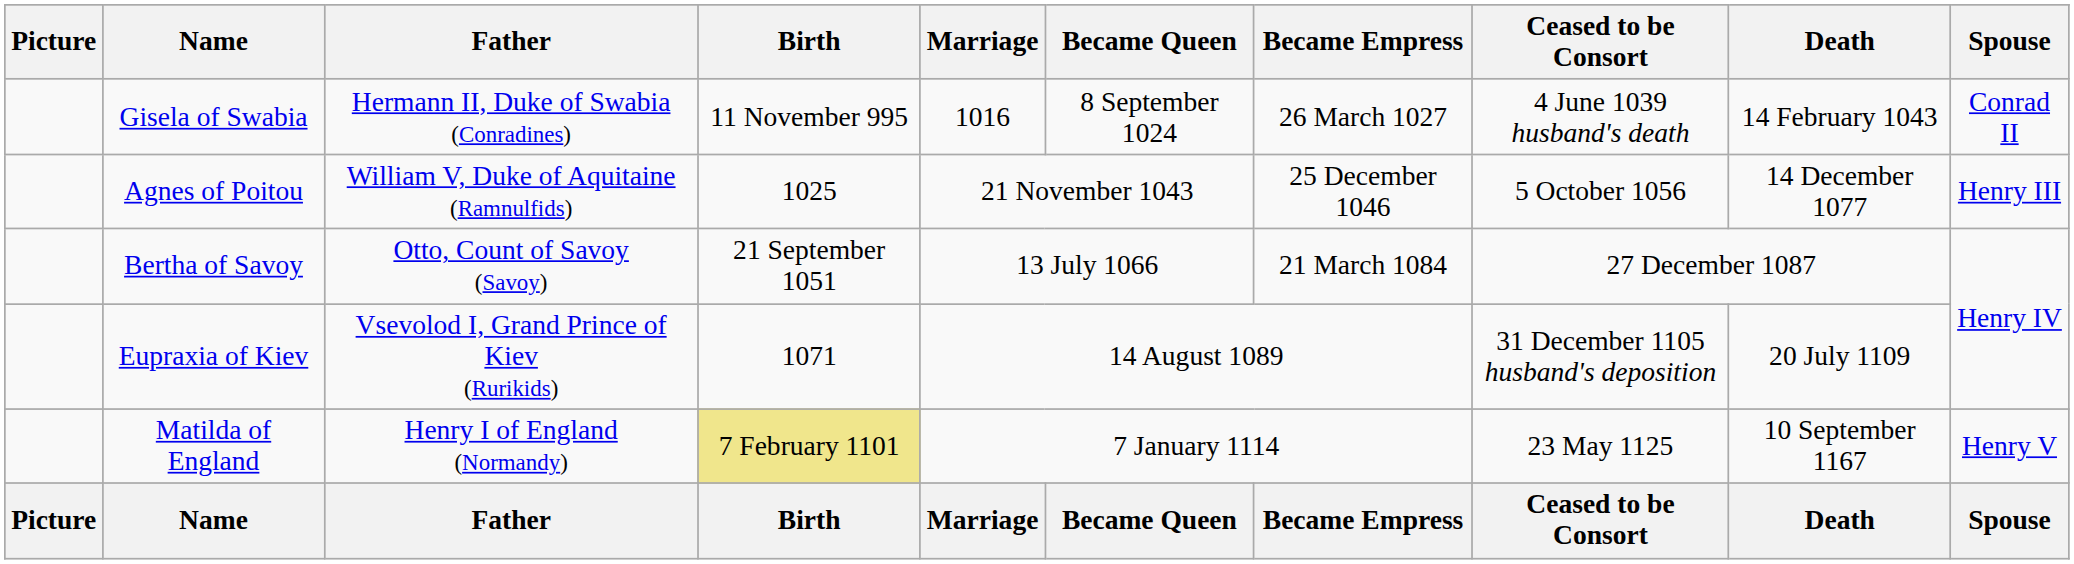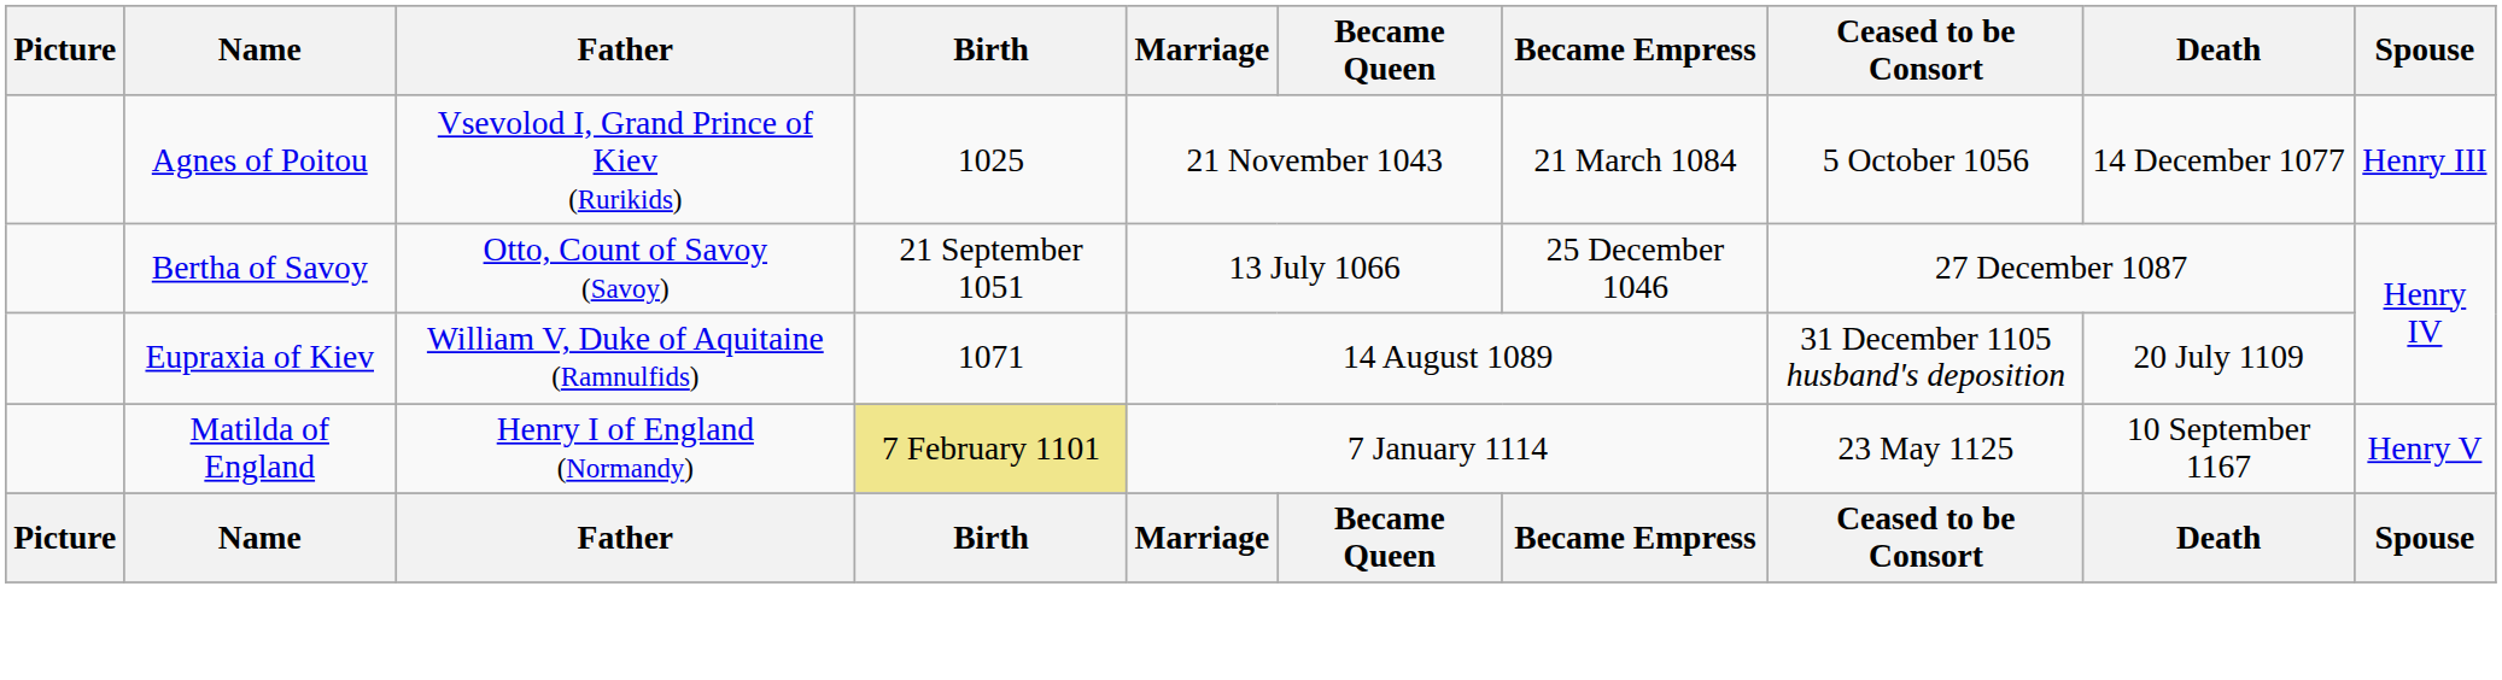- row: Gisela of Swabia | Hermann II, Duke of Swabia (Conradines) | 11 November 995 | 1016 | 8 September 1024 | 26 March 1027 | 4 June 1039 husband's death | 14 February 1043 | Conrad II
Agnes of Poitou | Father: William V, Duke of Aquitaine (Ramnulfids) -> Vsevolod I, Grand Prince of Kiev (Rurikids)
Agnes of Poitou | Became Empress: 25 December 1046 -> 21 March 1084
Bertha of Savoy | Became Empress: 21 March 1084 -> 25 December 1046
Eupraxia of Kiev | Father: Vsevolod I, Grand Prince of Kiev (Rurikids) -> William V, Duke of Aquitaine (Ramnulfids)
